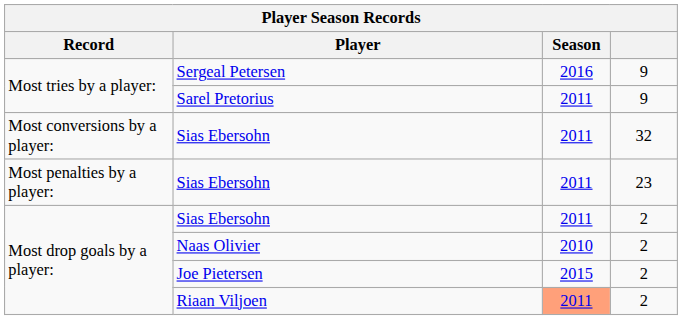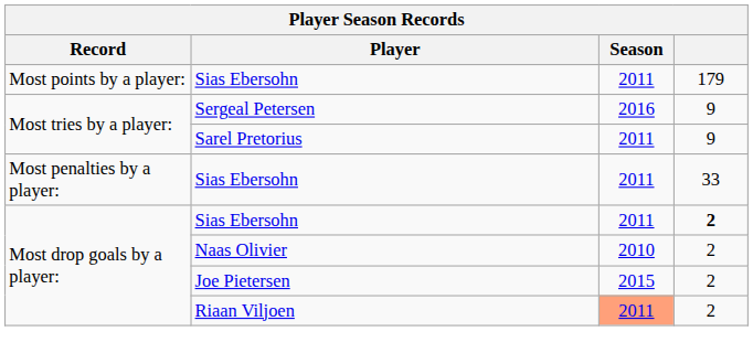+ row: Most points by a player: | Sias Ebersohn | 2011 | 179
- row: Most conversions by a player: | Sias Ebersohn | 2011 | 32
Most penalties by a player: / Sias Ebersohn | column 4: 23 -> 33
Most drop goals by a player: / Sias Ebersohn | column 4: normal -> bold
